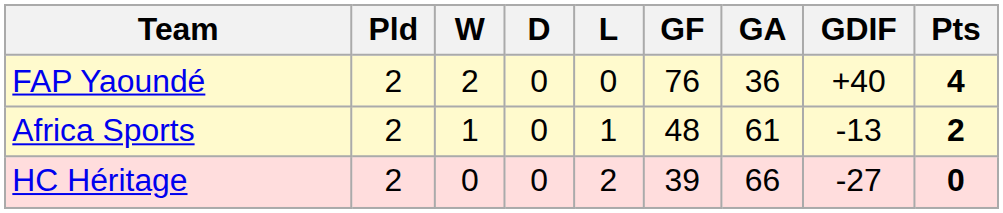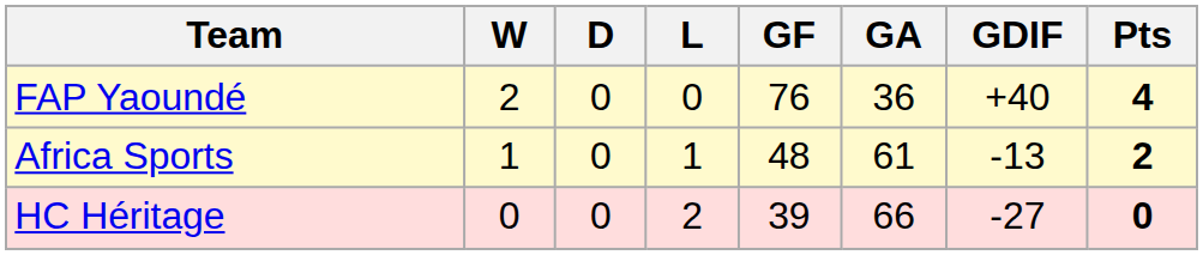- column: Pld | 2 | 2 | 2
